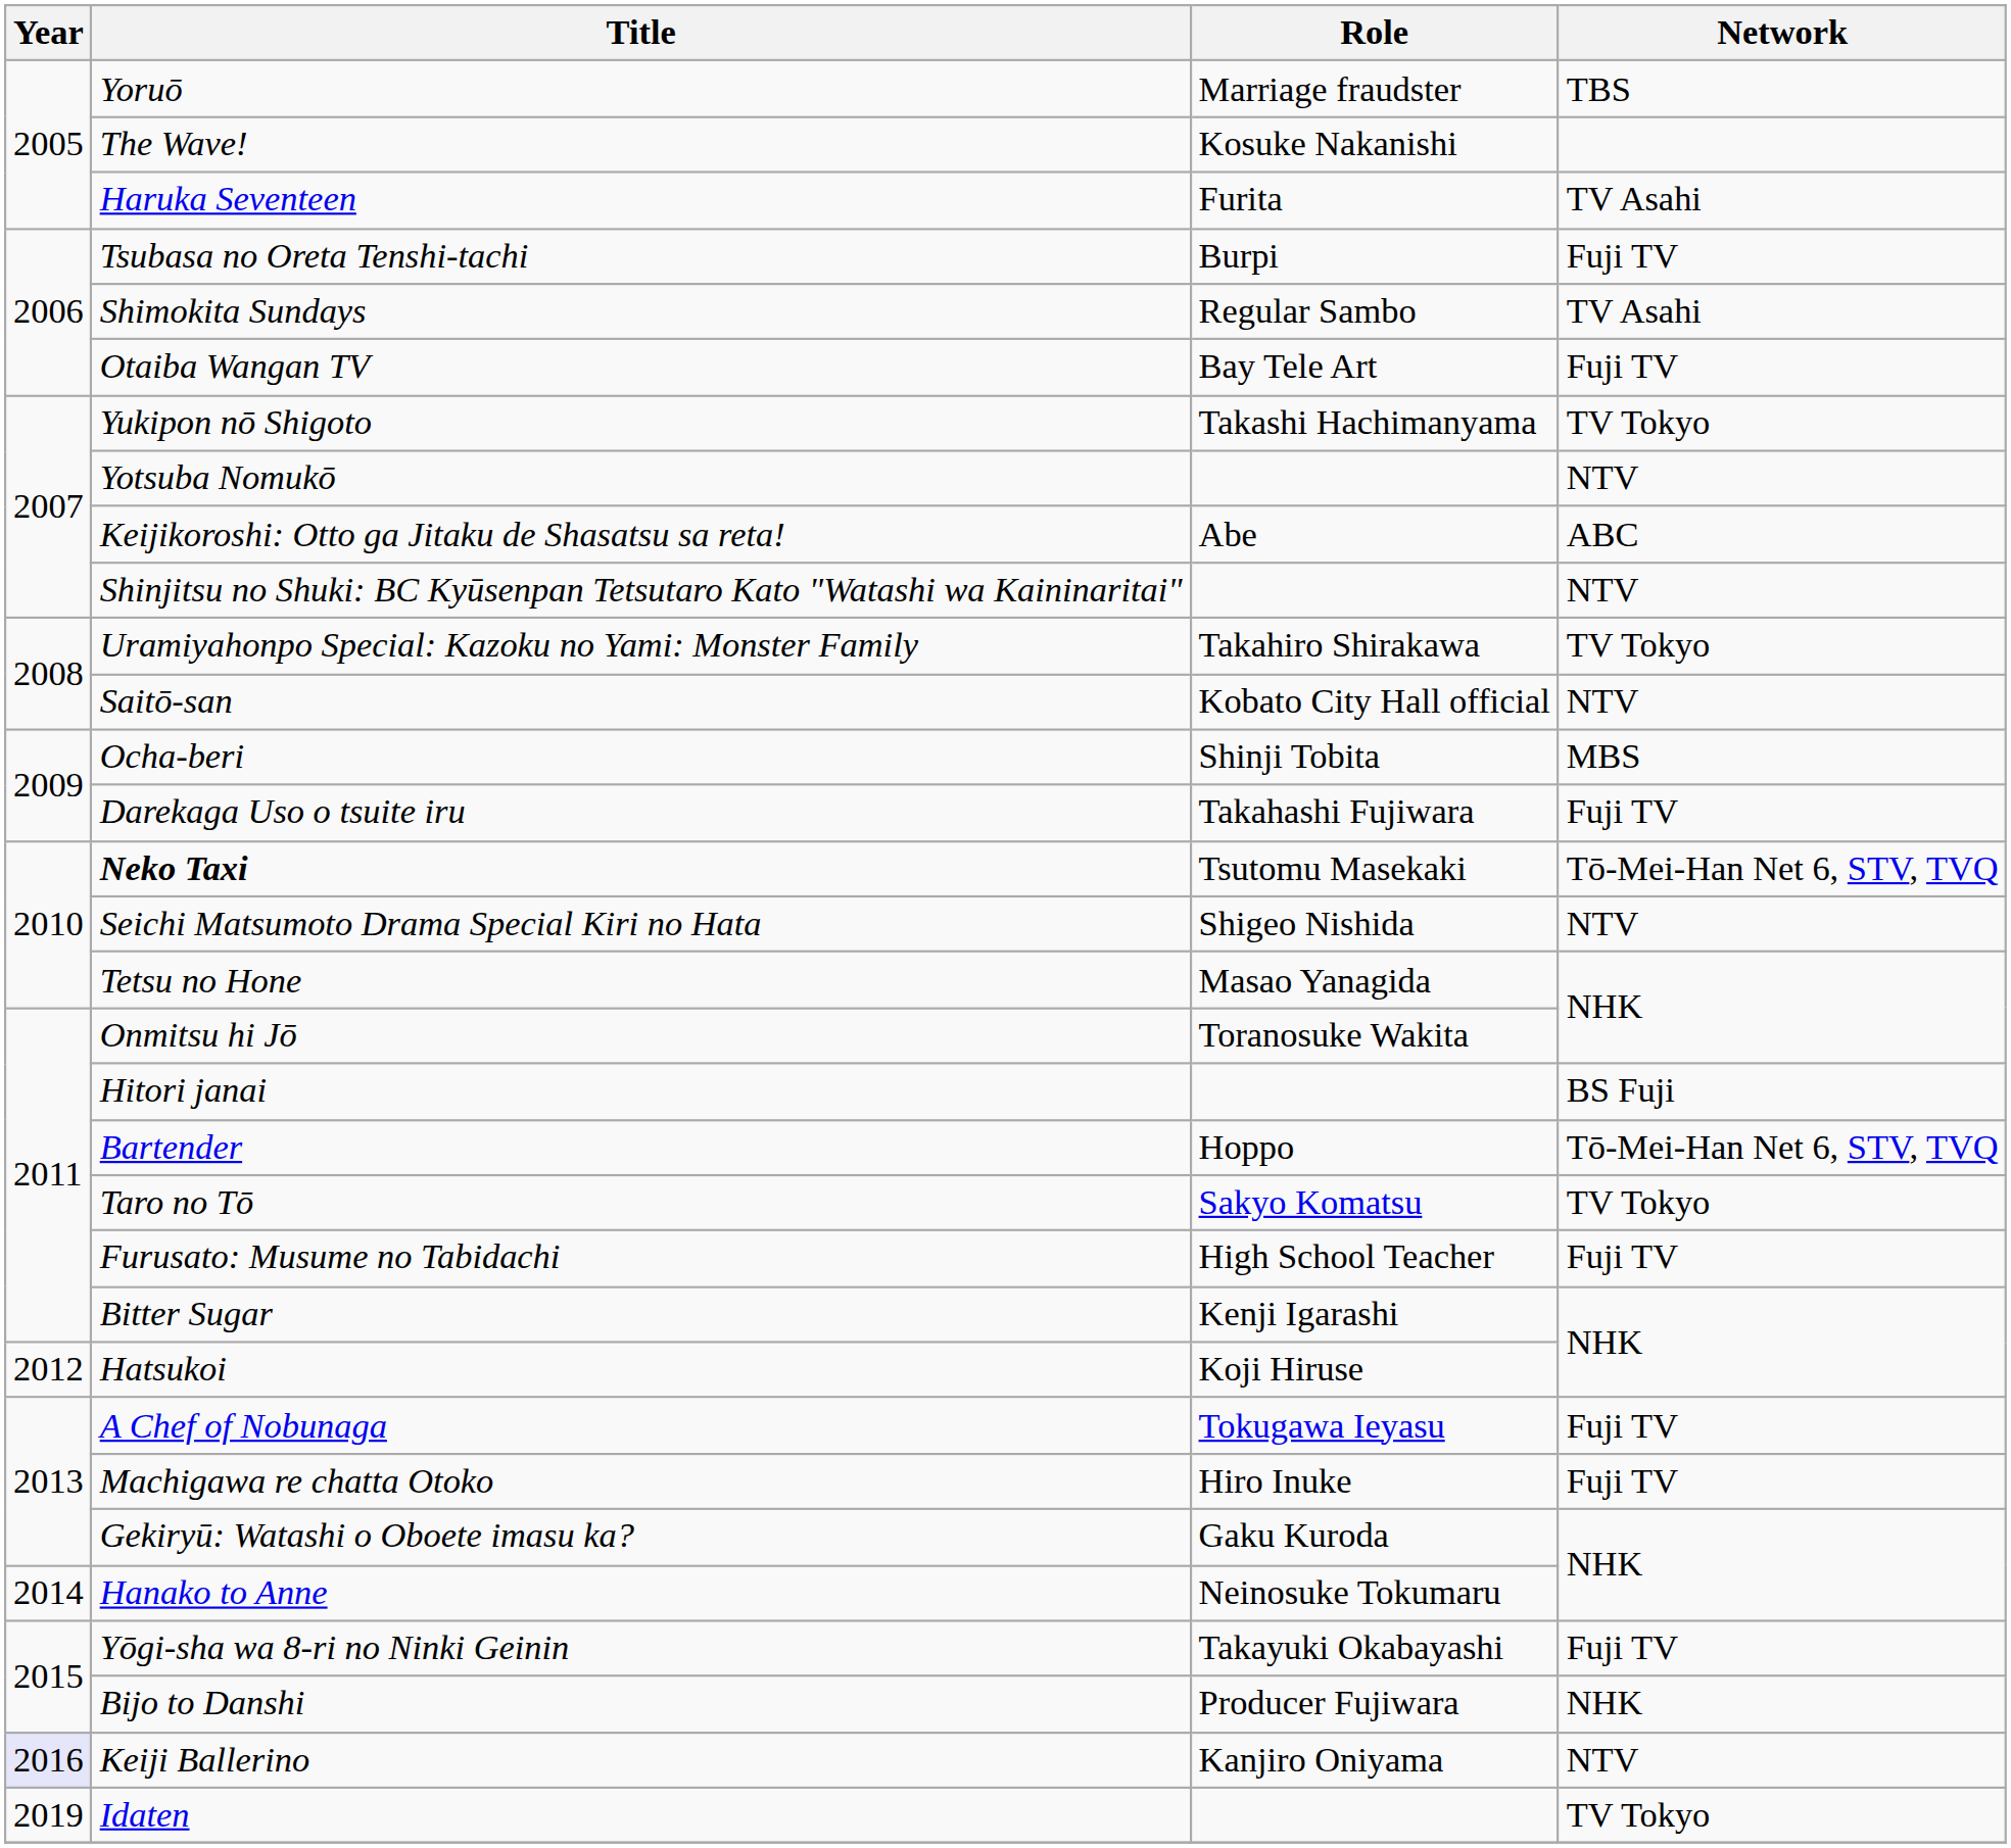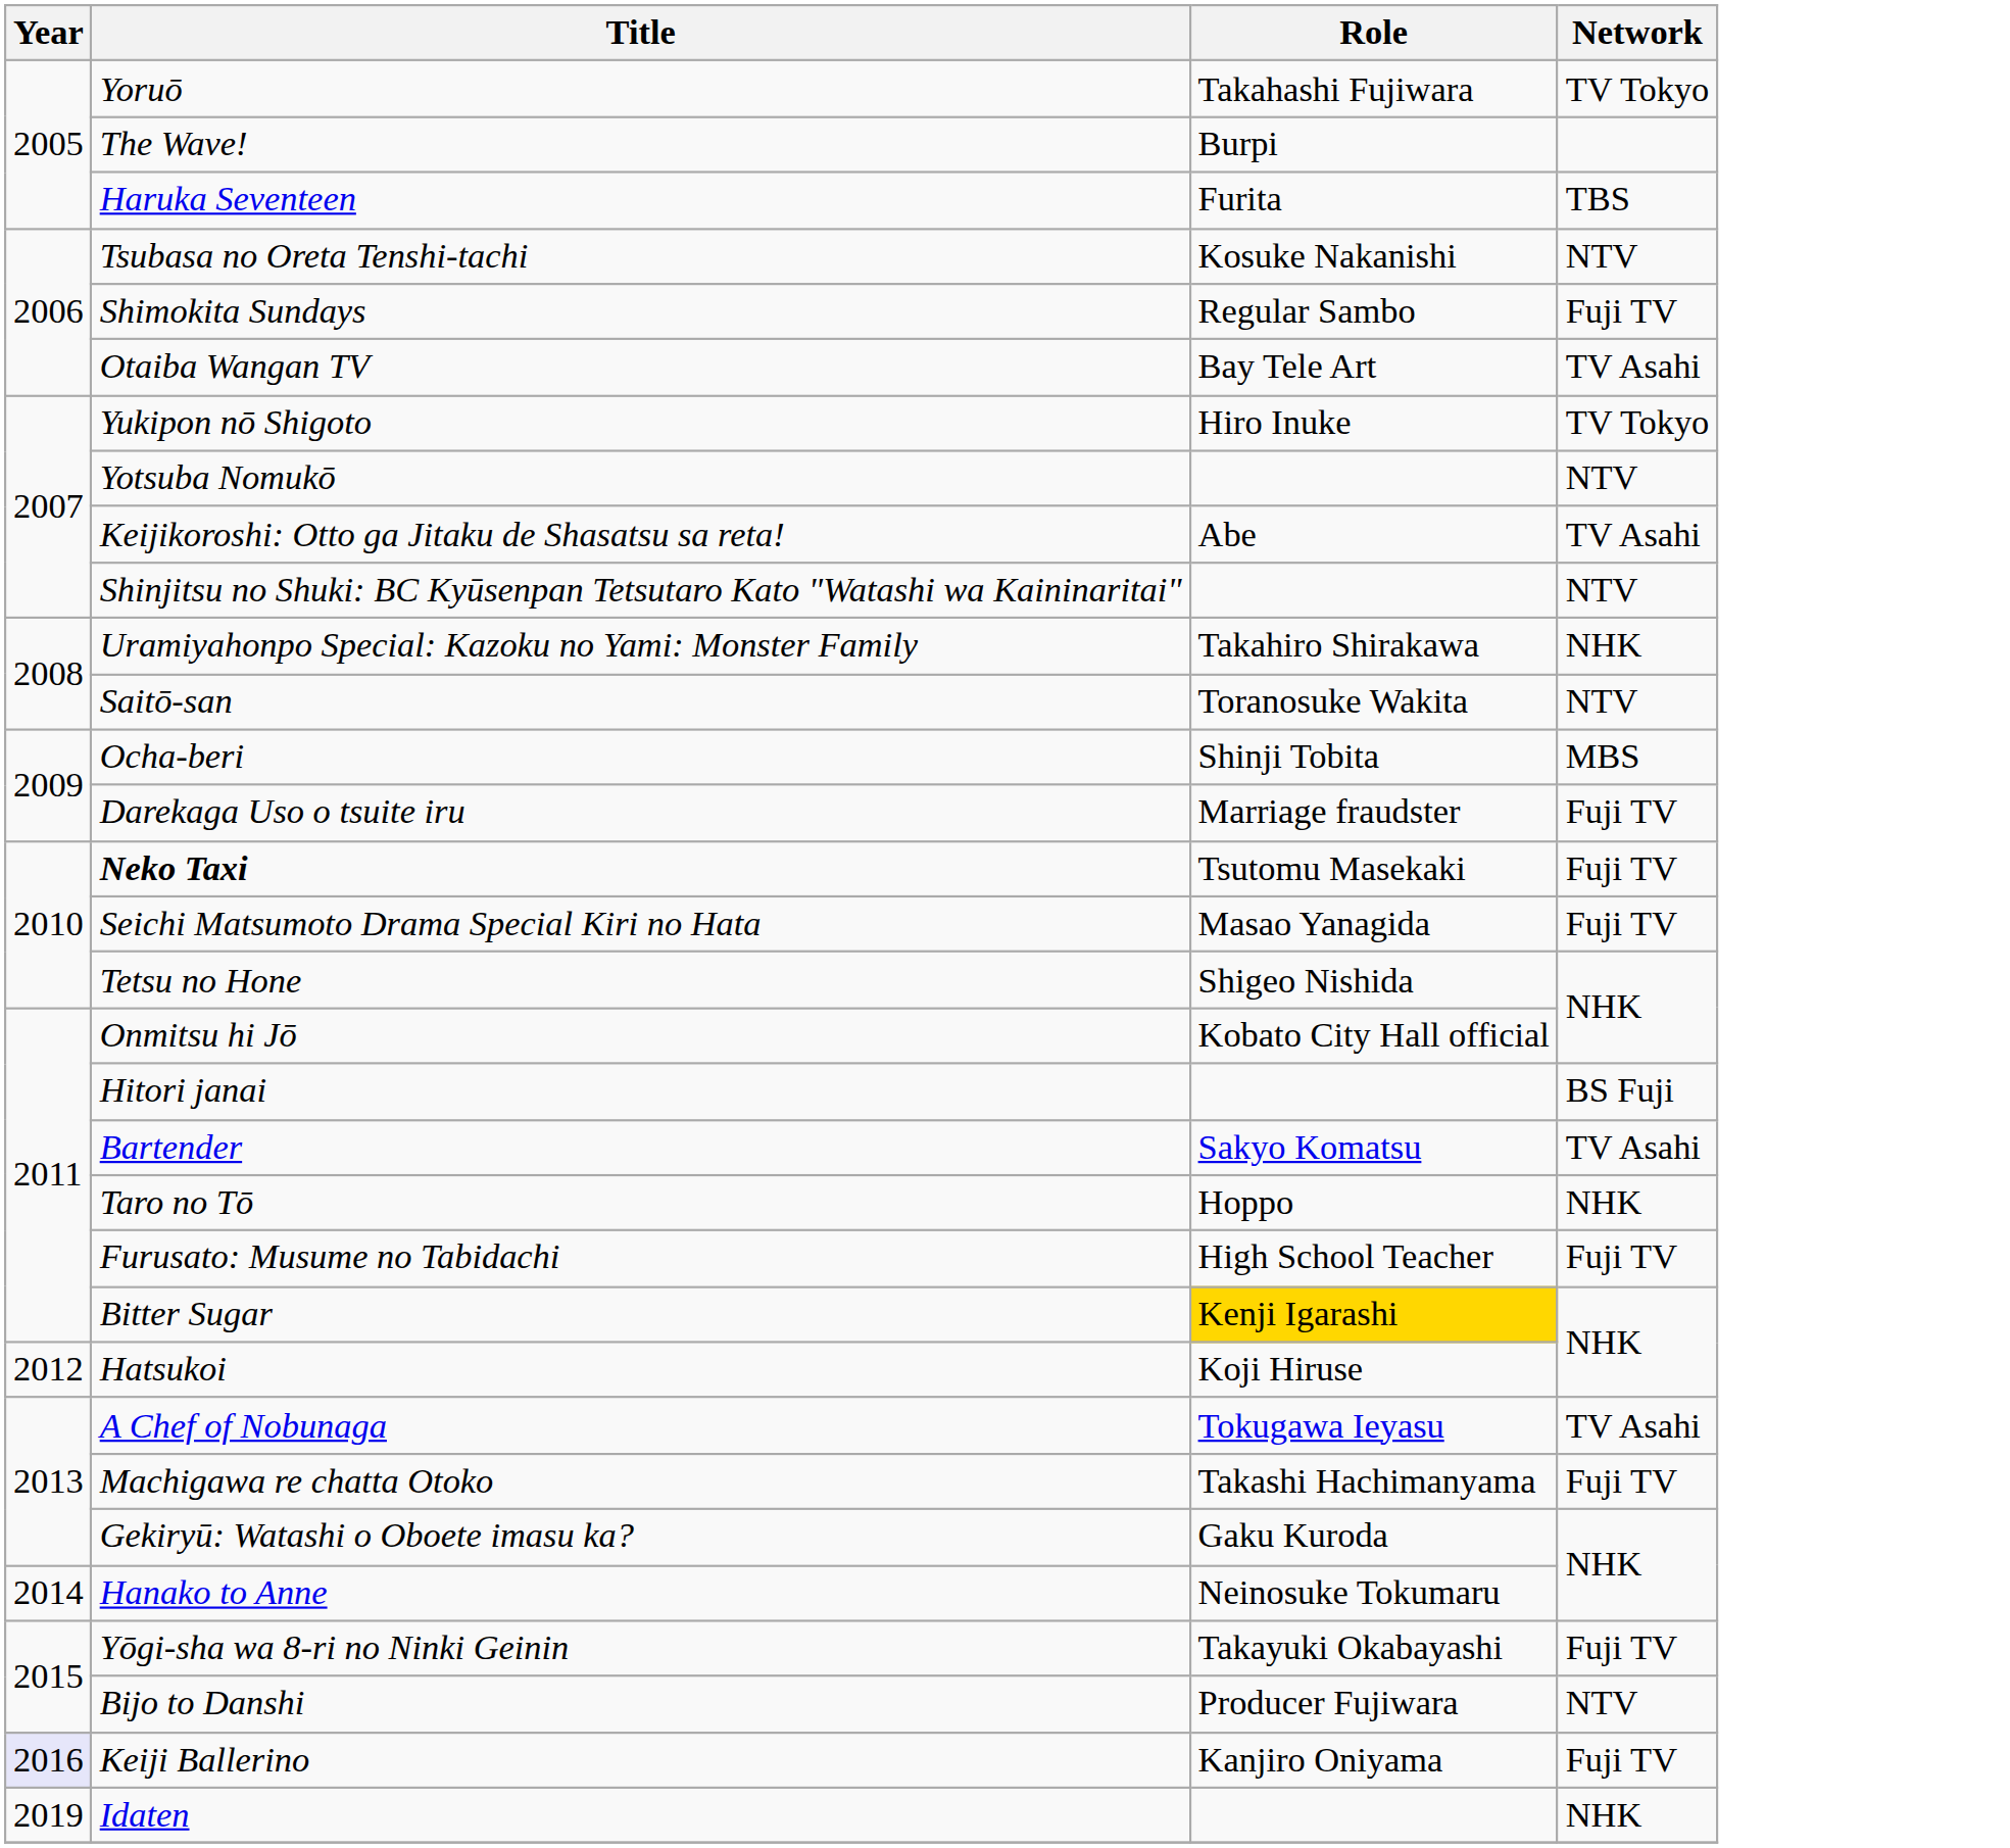Yoruō | Role: Marriage fraudster -> Takahashi Fujiwara
Yoruō | Network: TBS -> TV Tokyo
The Wave! | Role: Kosuke Nakanishi -> Burpi
Haruka Seventeen | Network: TV Asahi -> TBS
Tsubasa no Oreta Tenshi-tachi | Role: Burpi -> Kosuke Nakanishi
Tsubasa no Oreta Tenshi-tachi | Network: Fuji TV -> NTV
Shimokita Sundays | Network: TV Asahi -> Fuji TV
Otaiba Wangan TV | Network: Fuji TV -> TV Asahi
Yukipon nō Shigoto | Role: Takashi Hachimanyama -> Hiro Inuke
Keijikoroshi: Otto ga Jitaku de Shasatsu sa reta! | Network: ABC -> TV Asahi
Uramiyahonpo Special: Kazoku no Yami: Monster Family | Network: TV Tokyo -> NHK
Saitō-san | Role: Kobato City Hall official -> Toranosuke Wakita
Darekaga Uso o tsuite iru | Role: Takahashi Fujiwara -> Marriage fraudster
Neko Taxi | Network: Tō-Mei-Han Net 6, STV, TVQ -> Fuji TV
Seichi Matsumoto Drama Special Kiri no Hata | Role: Shigeo Nishida -> Masao Yanagida
Seichi Matsumoto Drama Special Kiri no Hata | Network: NTV -> Fuji TV
Tetsu no Hone | Role: Masao Yanagida -> Shigeo Nishida
Onmitsu hi Jō | Role: Toranosuke Wakita -> Kobato City Hall official
Bartender | Role: Hoppo -> Sakyo Komatsu
Bartender | Network: Tō-Mei-Han Net 6, STV, TVQ -> TV Asahi
Taro no Tō | Role: Sakyo Komatsu -> Hoppo
Taro no Tō | Network: TV Tokyo -> NHK
Bitter Sugar | Role: no background -> gold background
A Chef of Nobunaga | Network: Fuji TV -> TV Asahi
Machigawa re chatta Otoko | Role: Hiro Inuke -> Takashi Hachimanyama
Bijo to Danshi | Network: NHK -> NTV
Keiji Ballerino | Network: NTV -> Fuji TV
Idaten | Network: TV Tokyo -> NHK
